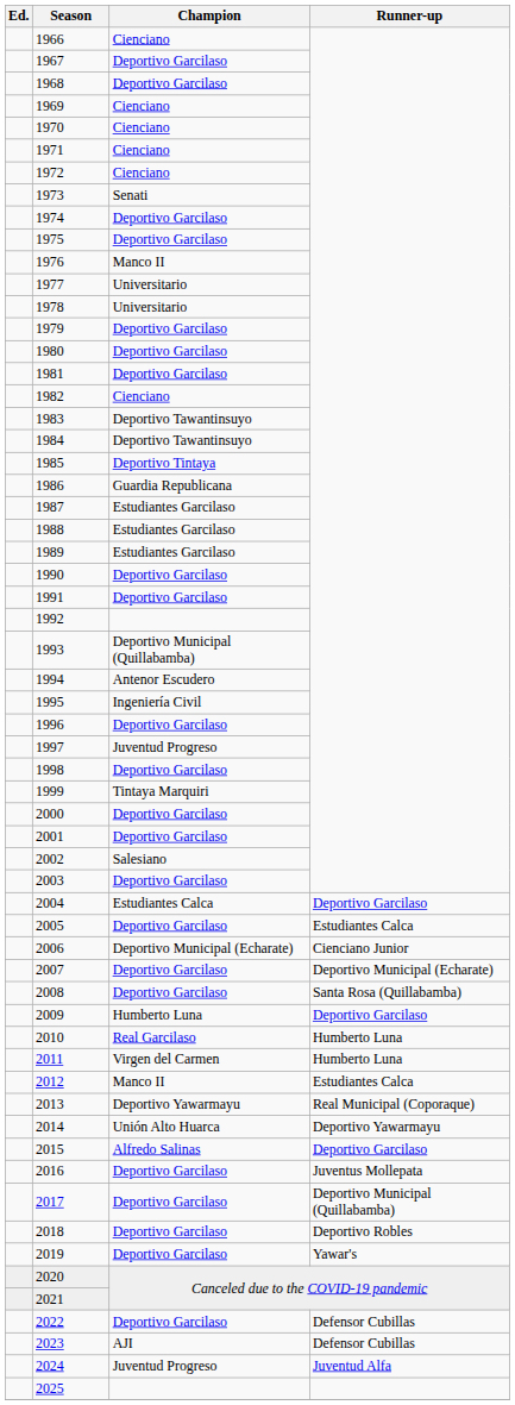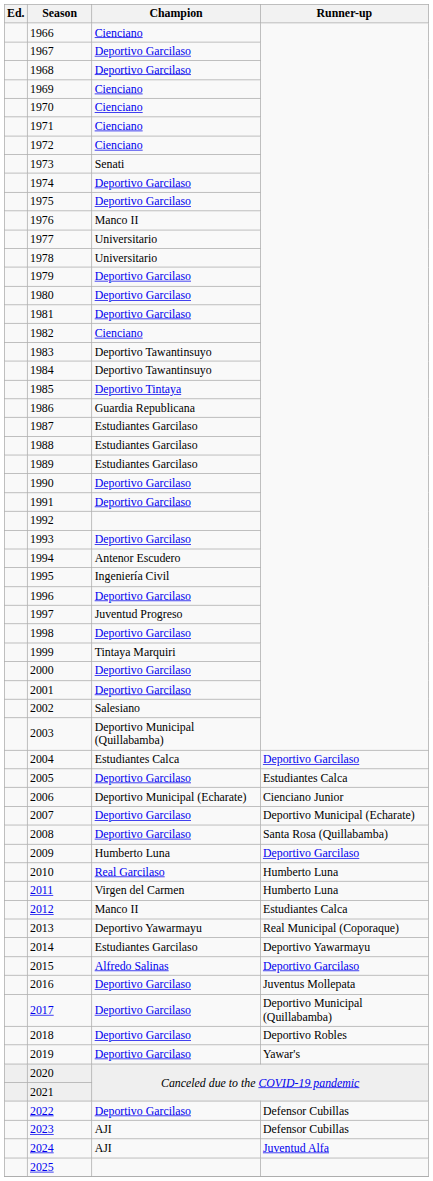1993 | Champion: Deportivo Municipal (Quillabamba) -> Deportivo Garcilaso
2003 | Champion: Deportivo Garcilaso -> Deportivo Municipal (Quillabamba)
2014 | Champion: Unión Alto Huarca -> Estudiantes Garcilaso
2024 | Champion: Juventud Progreso -> AJI
